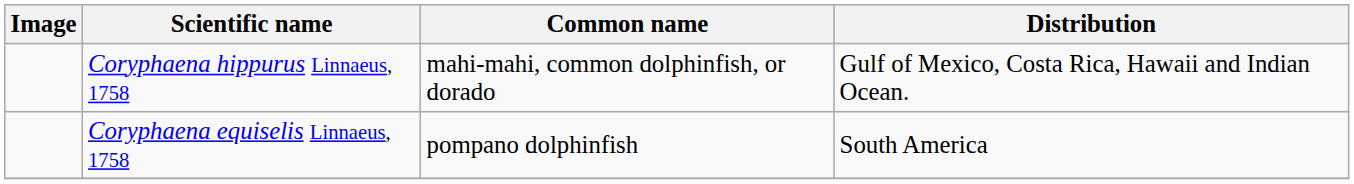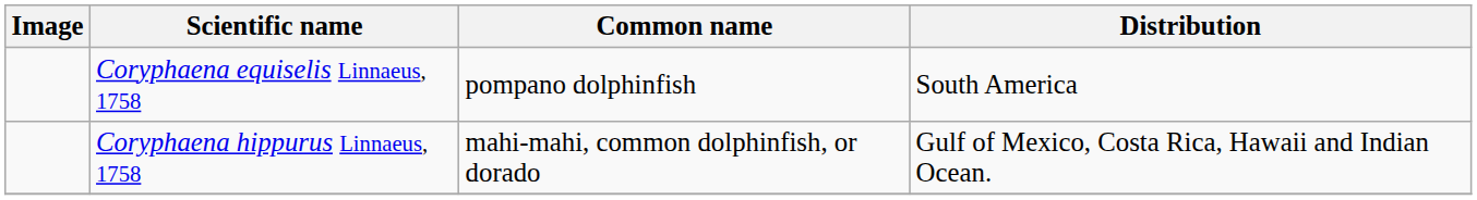rows swapped: Coryphaena equiselis Linnaeus, 1758 <-> Coryphaena hippurus Linnaeus, 1758
